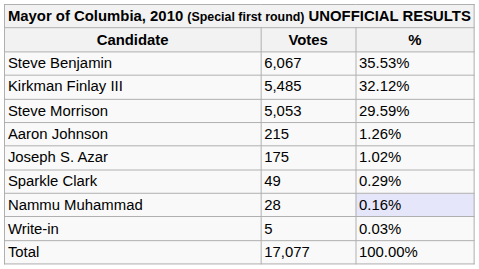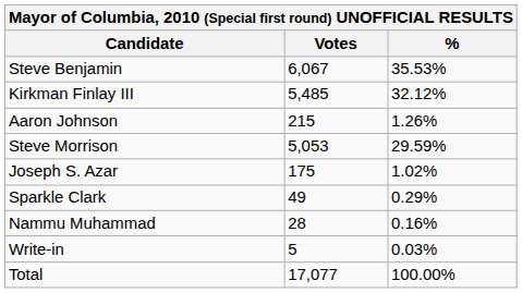rows swapped: Steve Morrison <-> Aaron Johnson
Nammu Muhammad | %: lavender background -> no background
